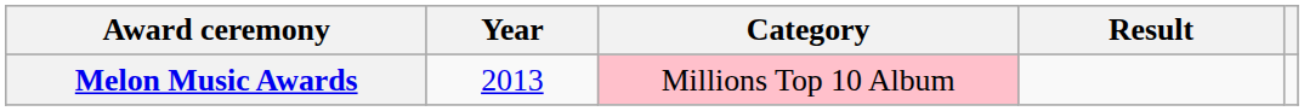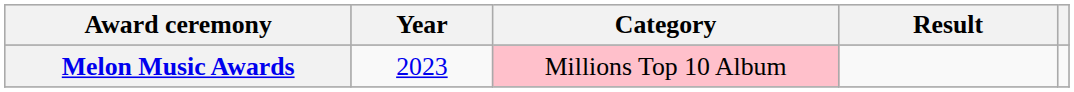Melon Music Awards | Year: 2013 -> 2023
